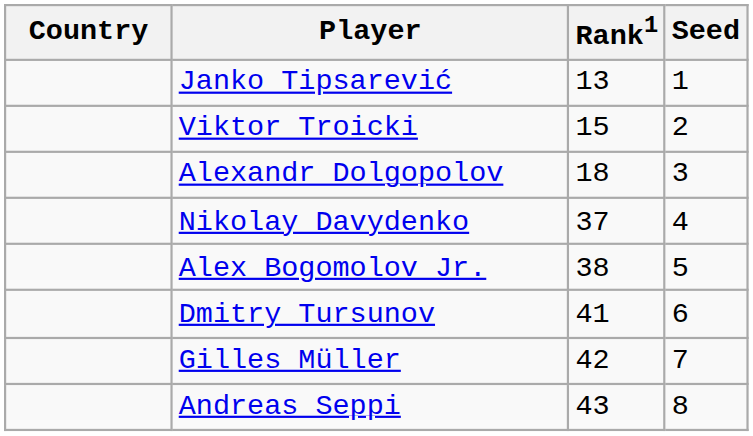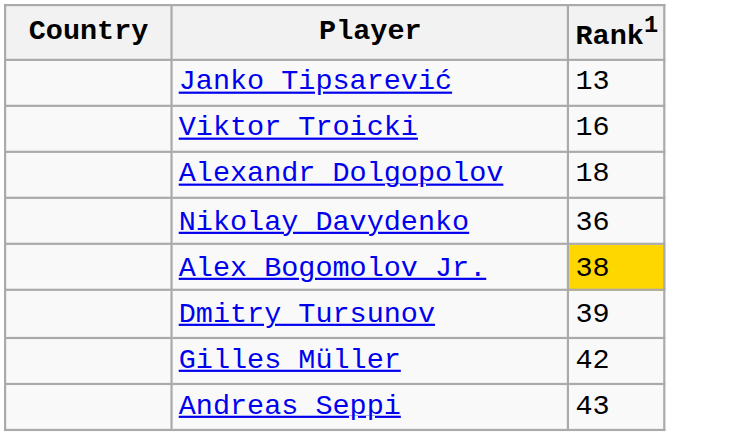- column: Seed | 1 | 2 | 3 | 4 | 5 | 6 | 7 | 8
Viktor Troicki | Rank1: 15 -> 16
Nikolay Davydenko | Rank1: 37 -> 36
Alex Bogomolov Jr. | Rank1: no background -> gold background
Dmitry Tursunov | Rank1: 41 -> 39
